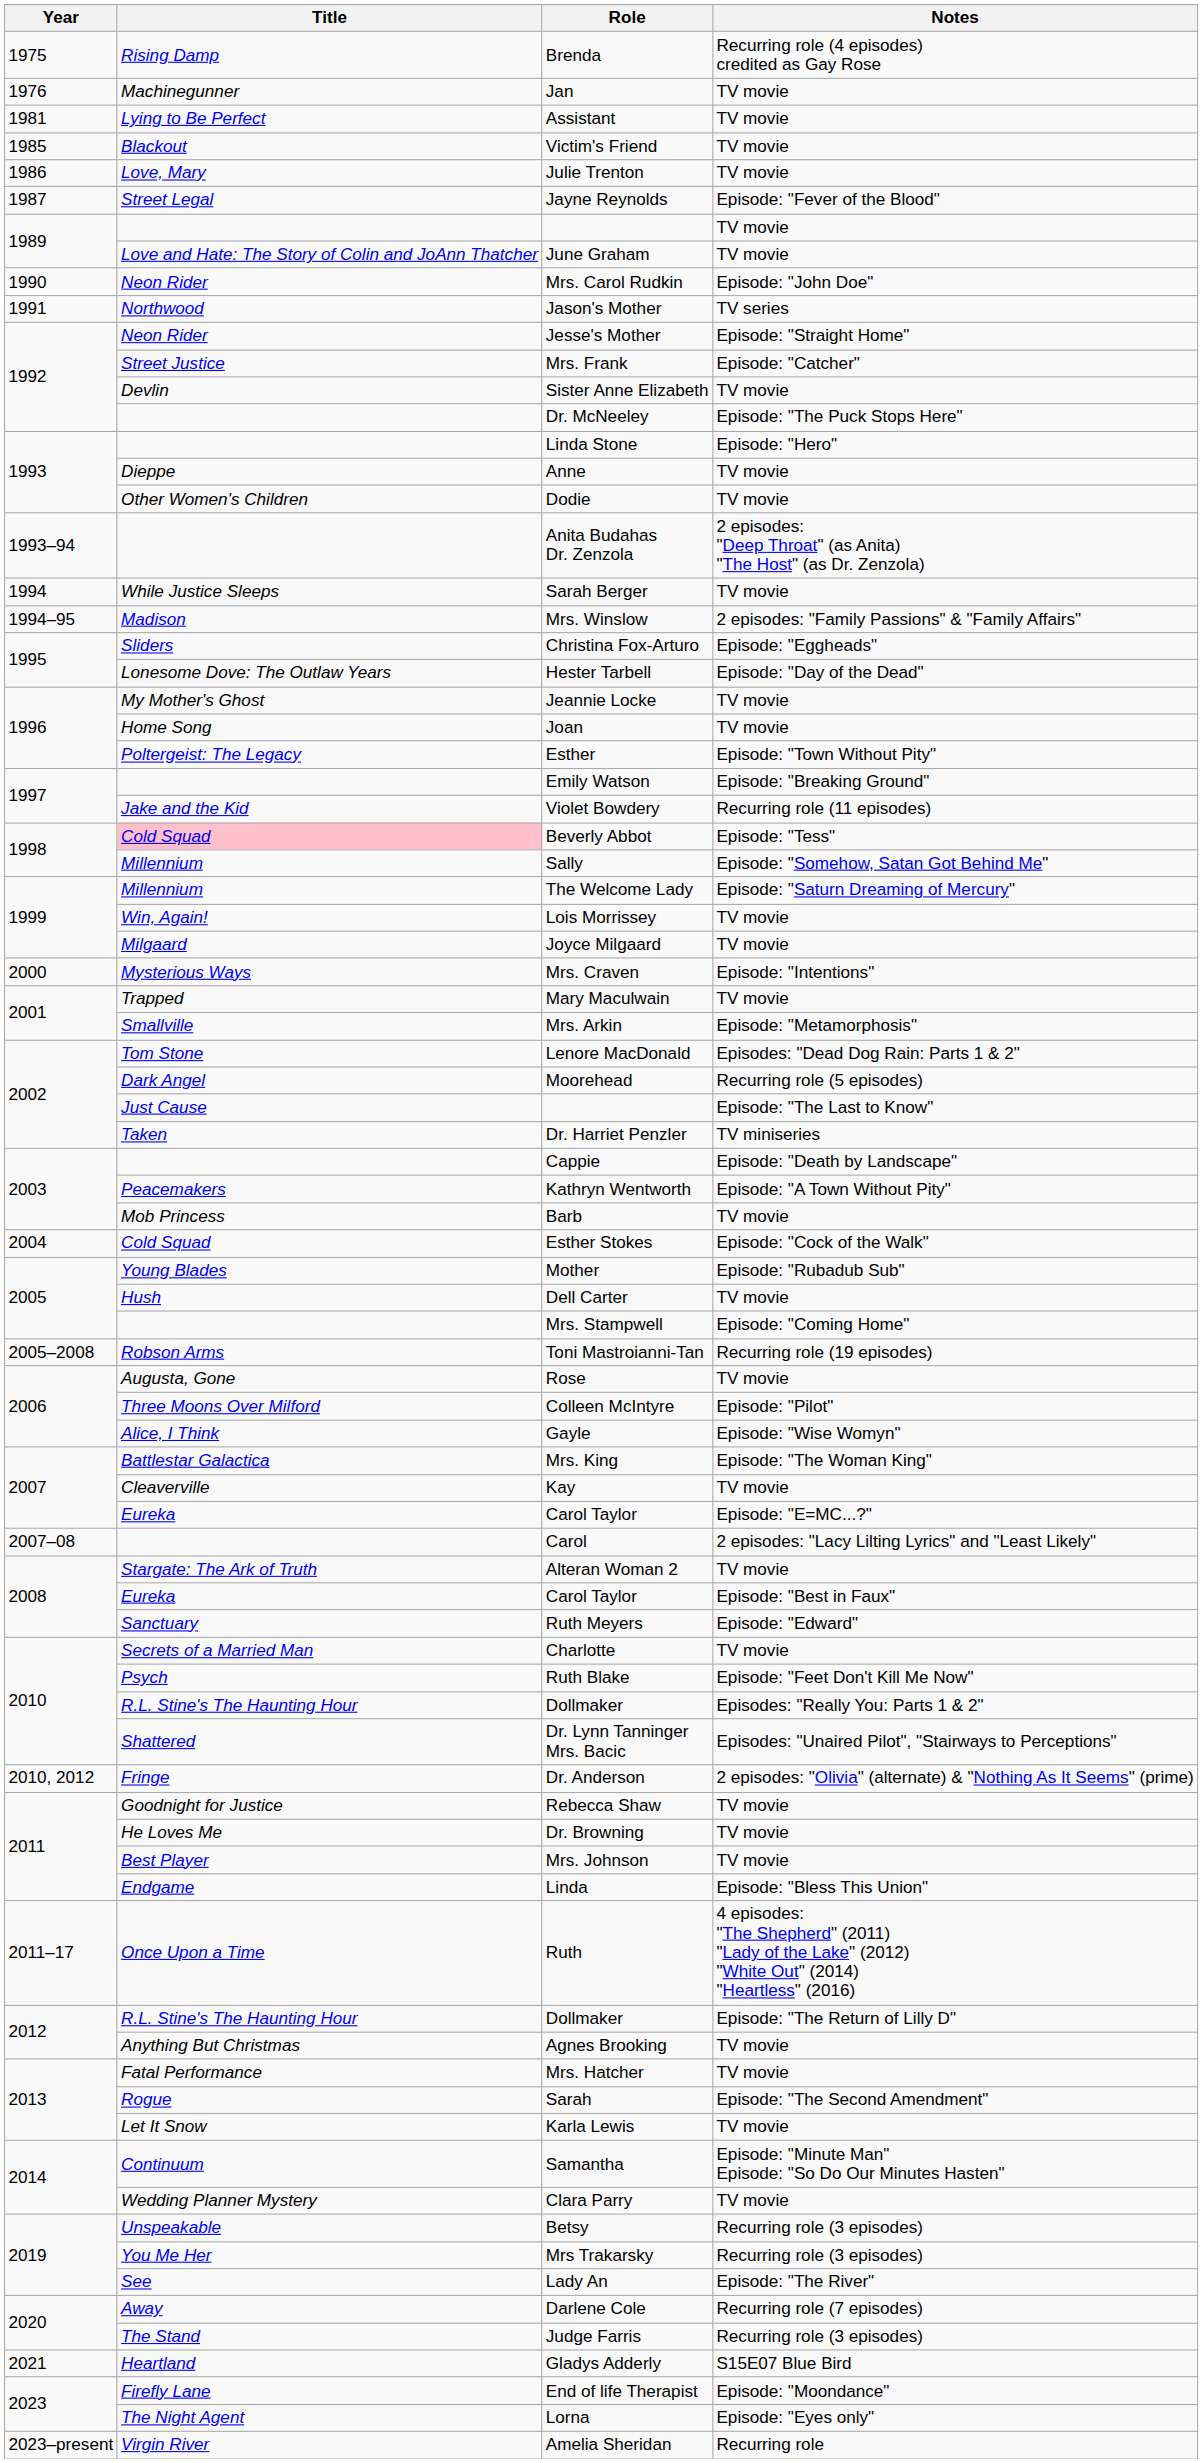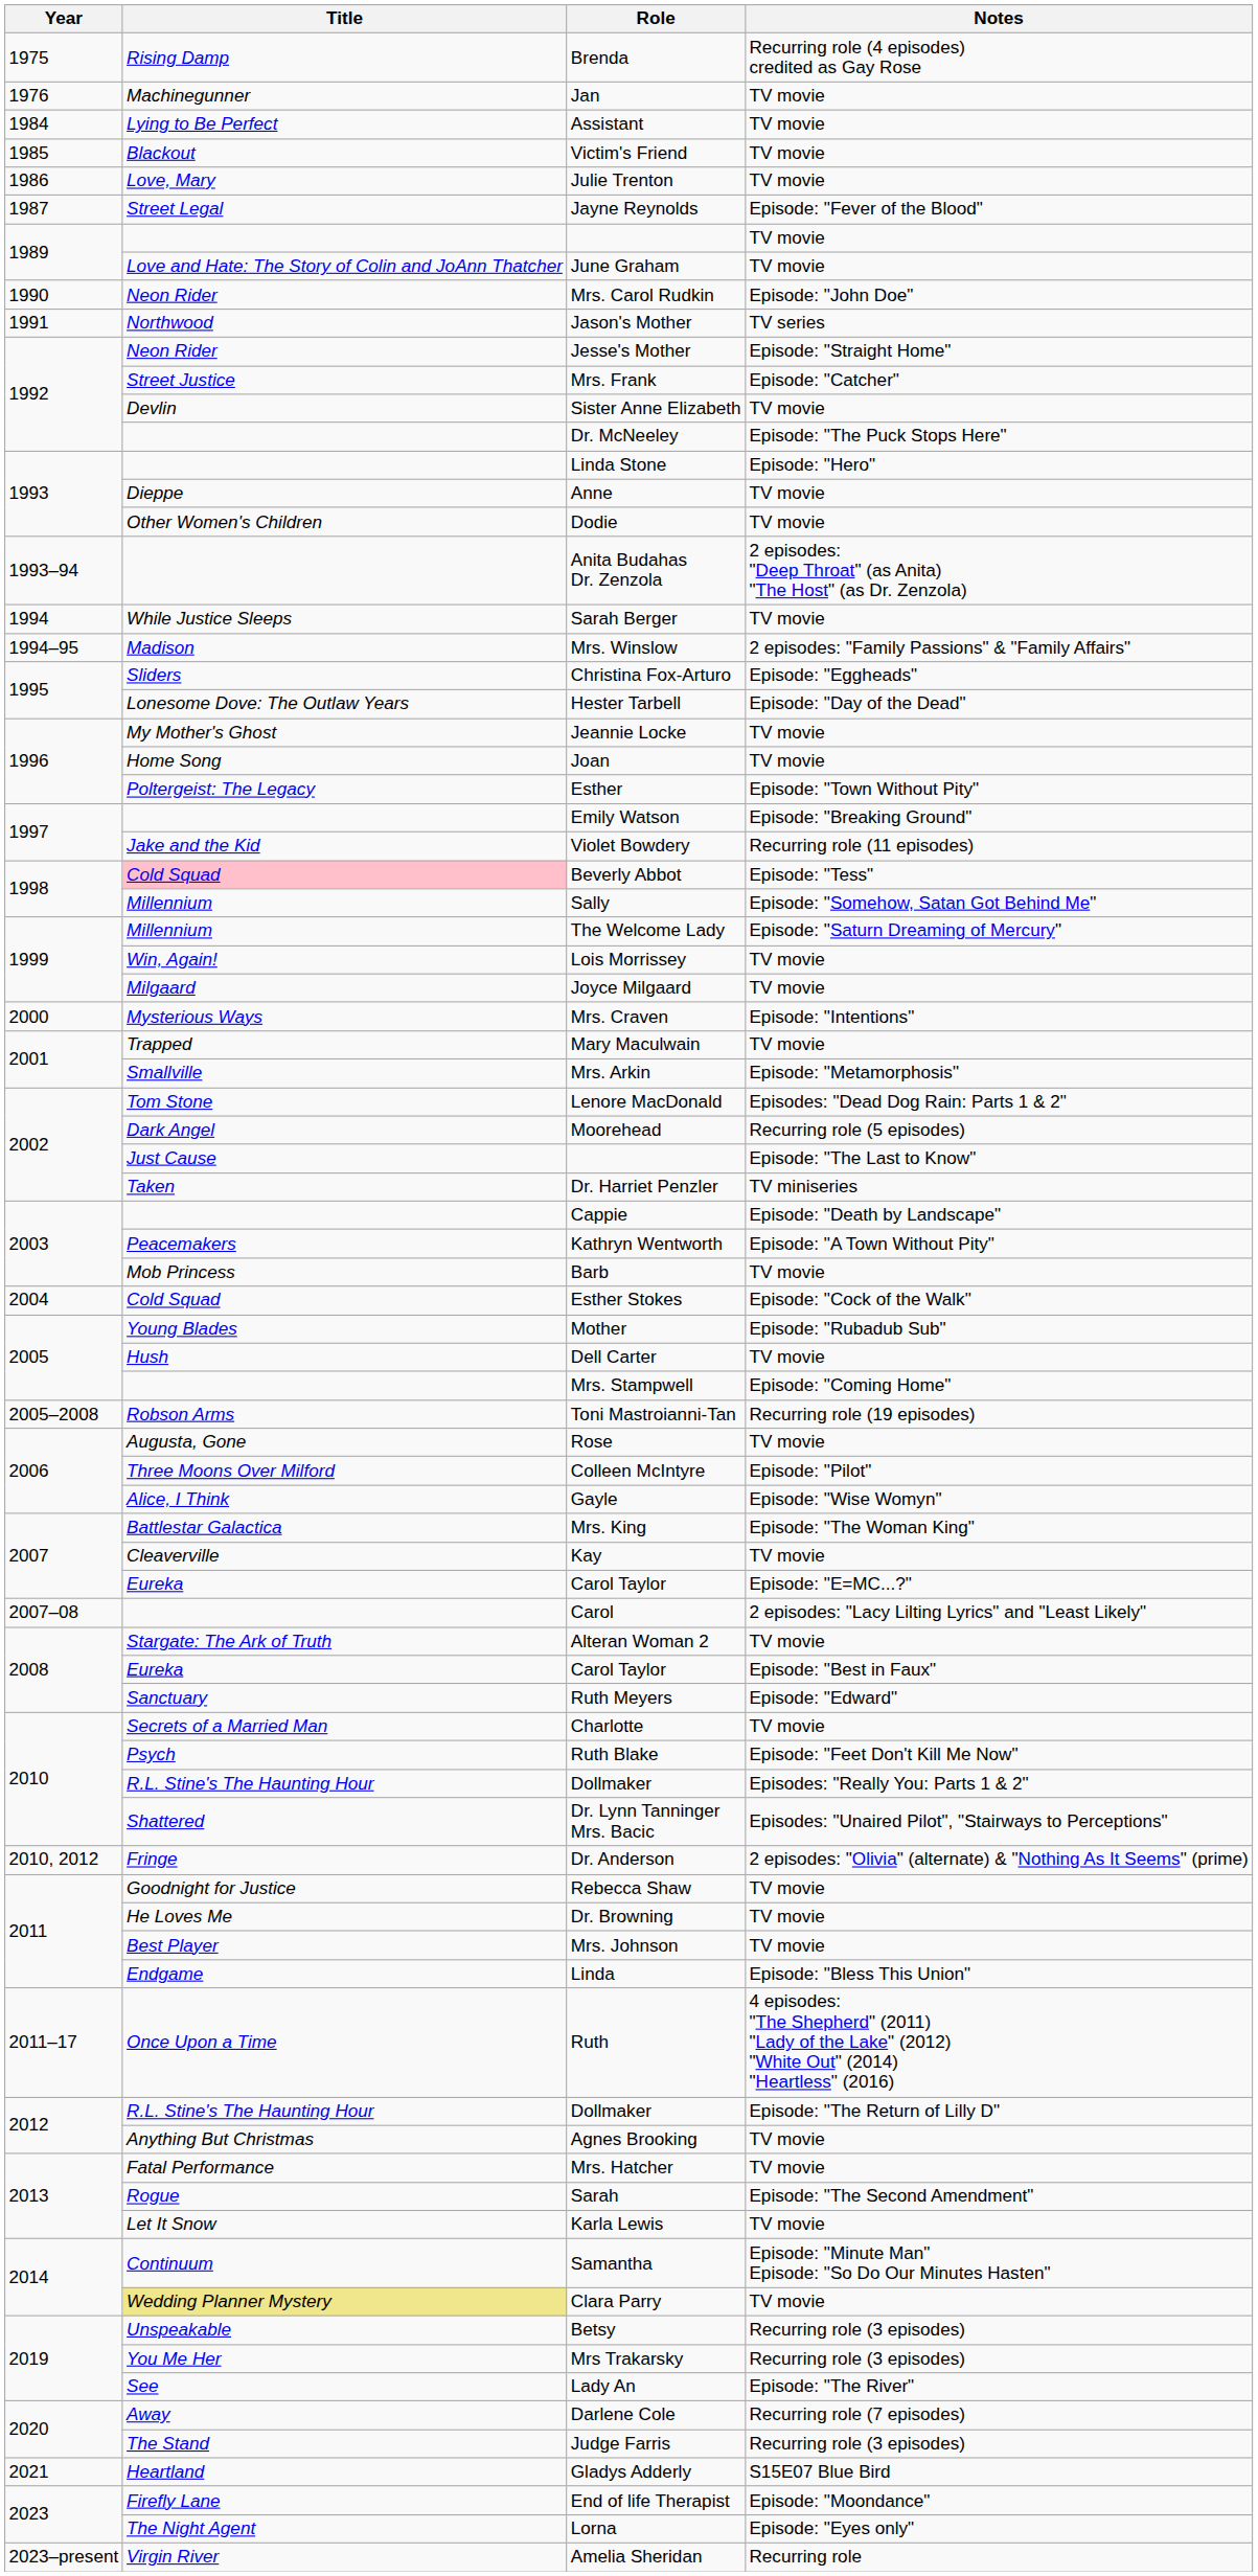Assistant | Year: 1981 -> 1984
Clara Parry | Title: no background -> khaki background
